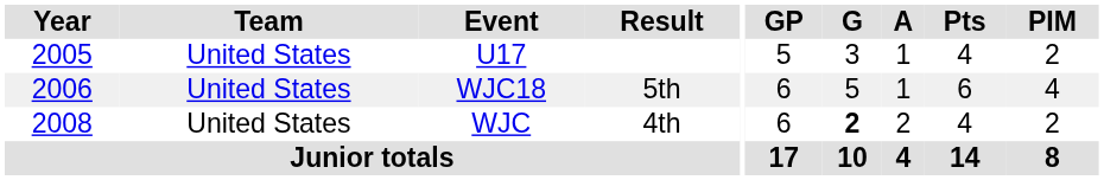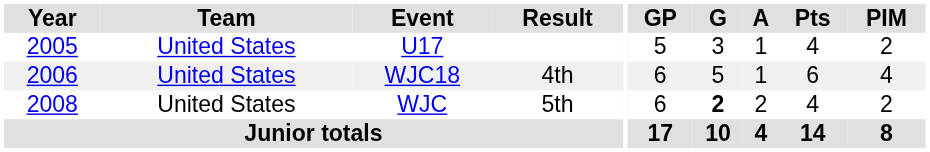WJC18 | Result: 5th -> 4th
WJC | Result: 4th -> 5th
